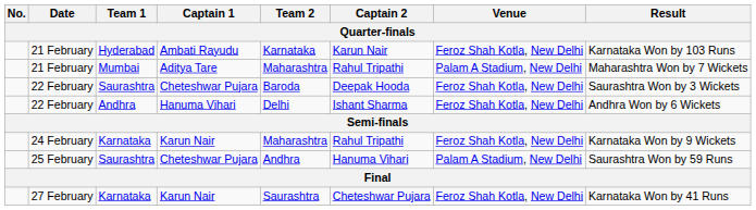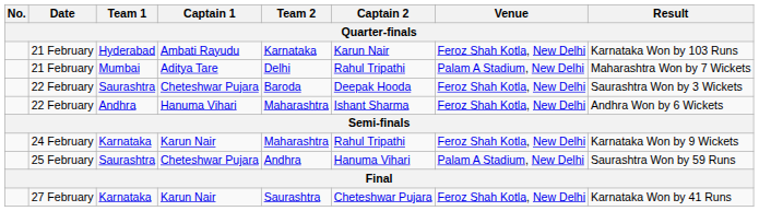21 February / Mumbai | Team 2: Maharashtra -> Delhi
22 February / Andhra | Team 2: Delhi -> Maharashtra
